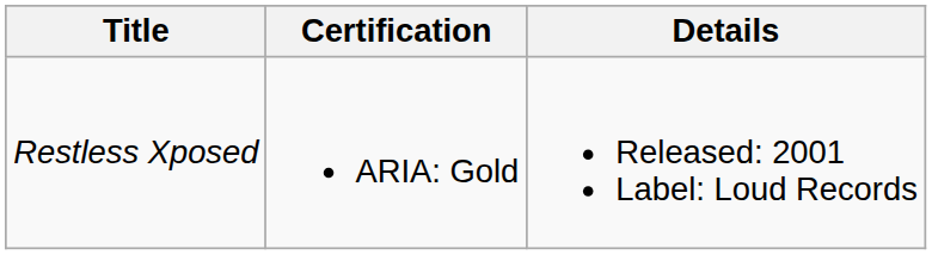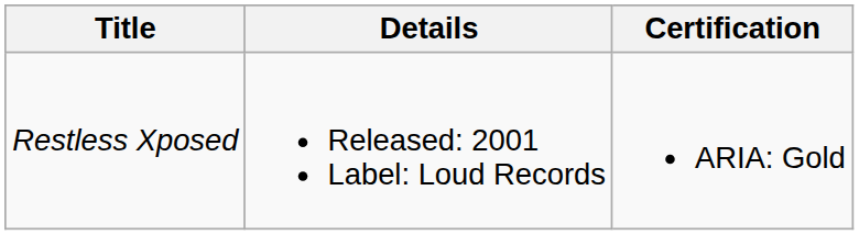columns swapped: Details <-> Certification
